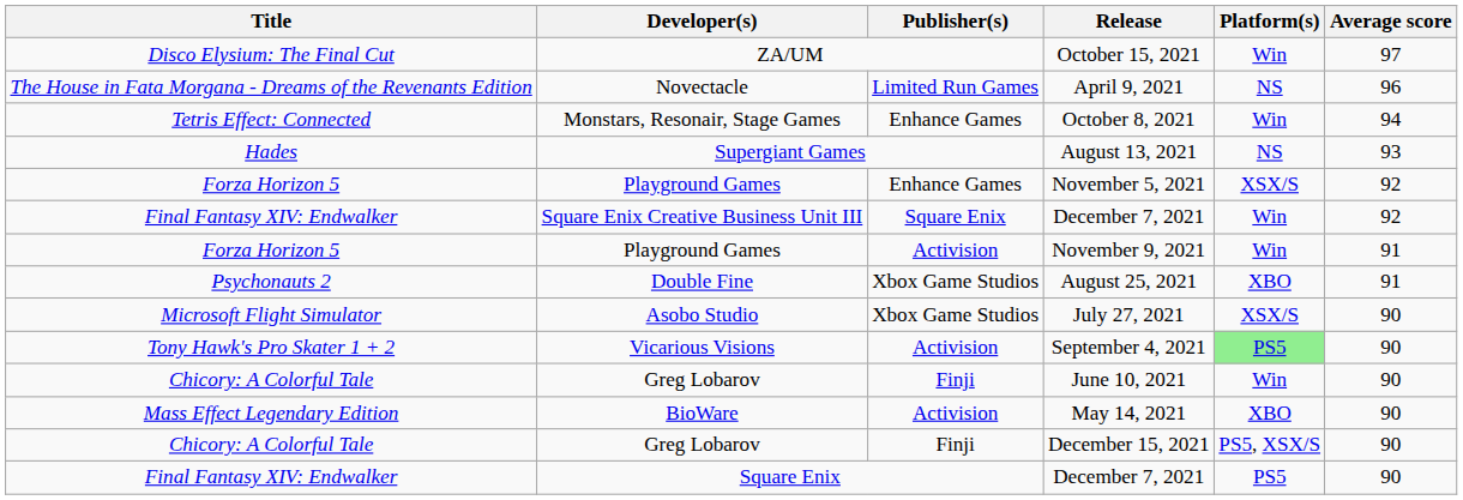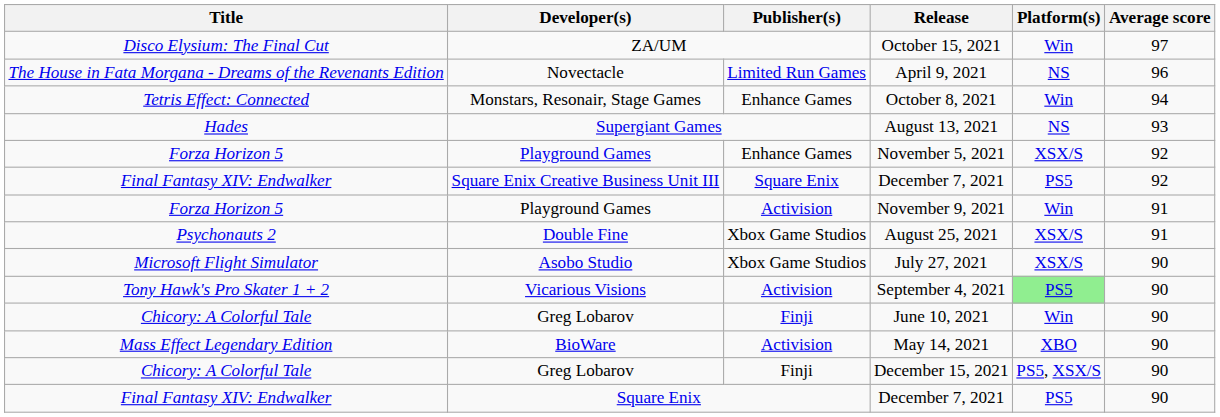Square Enix Creative Business Unit III / December 7, 2021 | Platform(s): Win -> PS5
August 25, 2021 | Platform(s): XBO -> XSX/S
